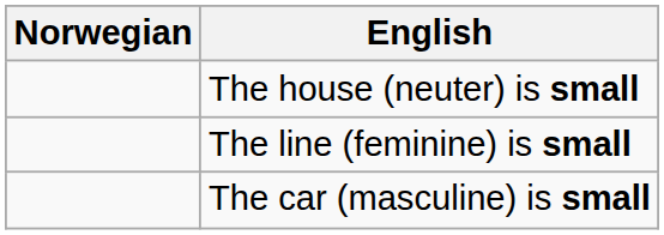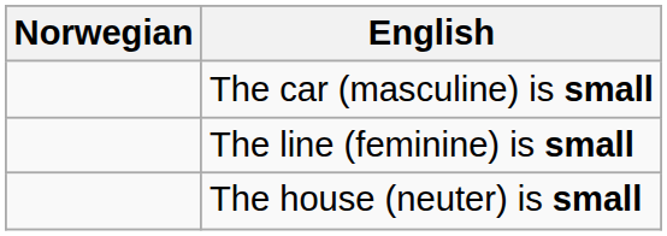rows swapped: The car (masculine) is small <-> The house (neuter) is small
